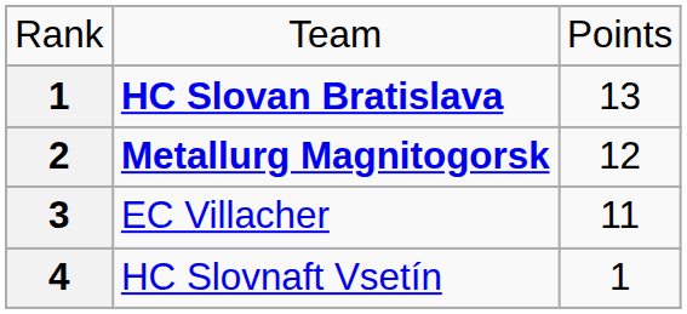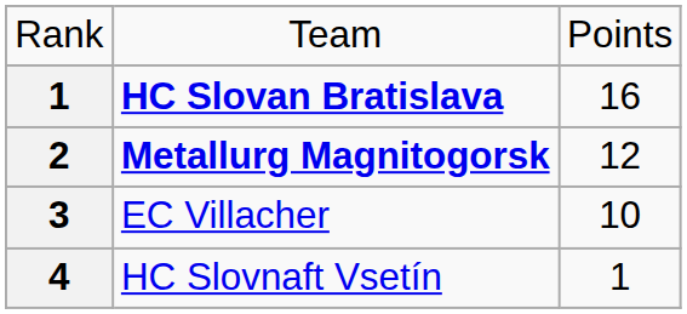HC Slovan Bratislava | column 3: 13 -> 16
EC Villacher | column 3: 11 -> 10
